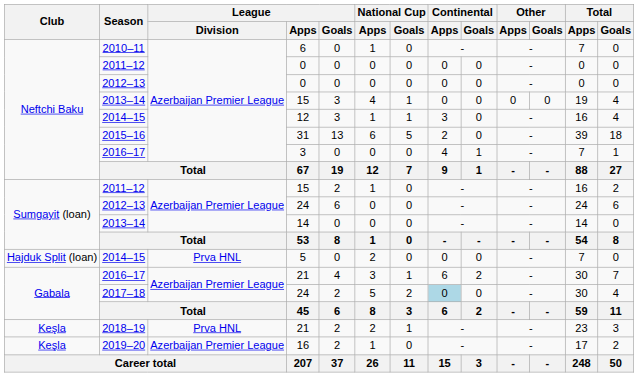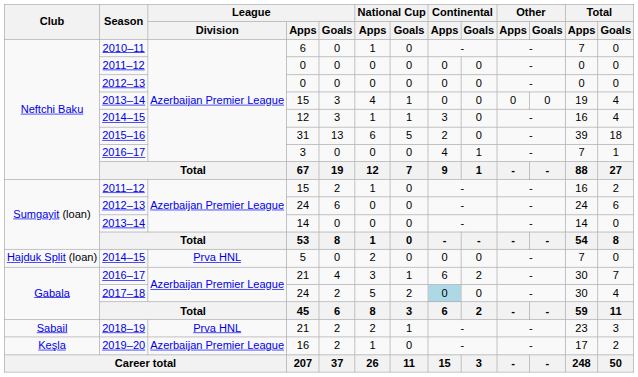2018–19 / 21 | Club: Keşla -> Sabail
